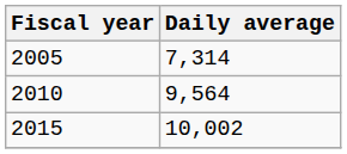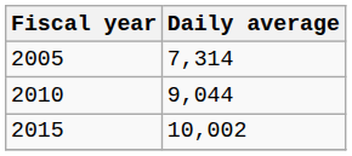2010 | Daily average: 9,564 -> 9,044
